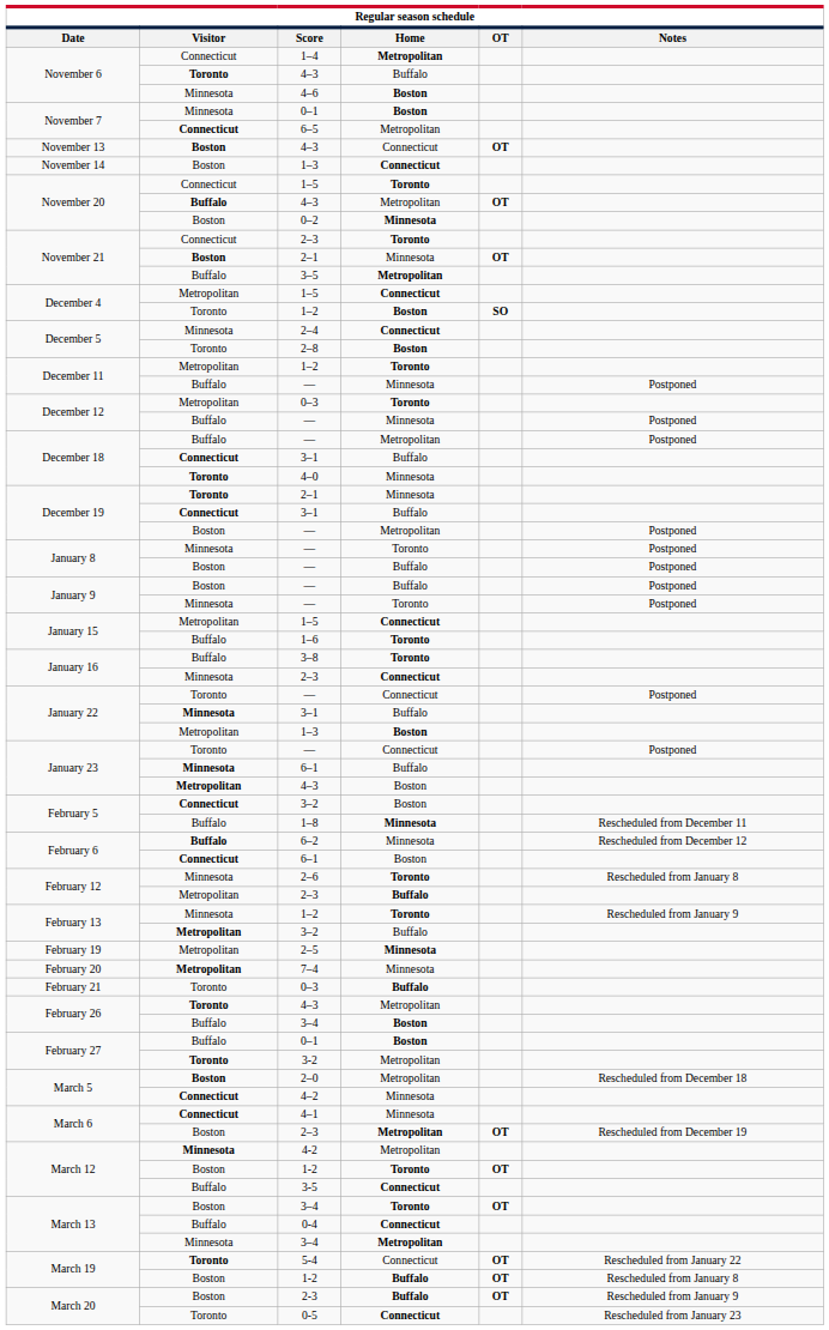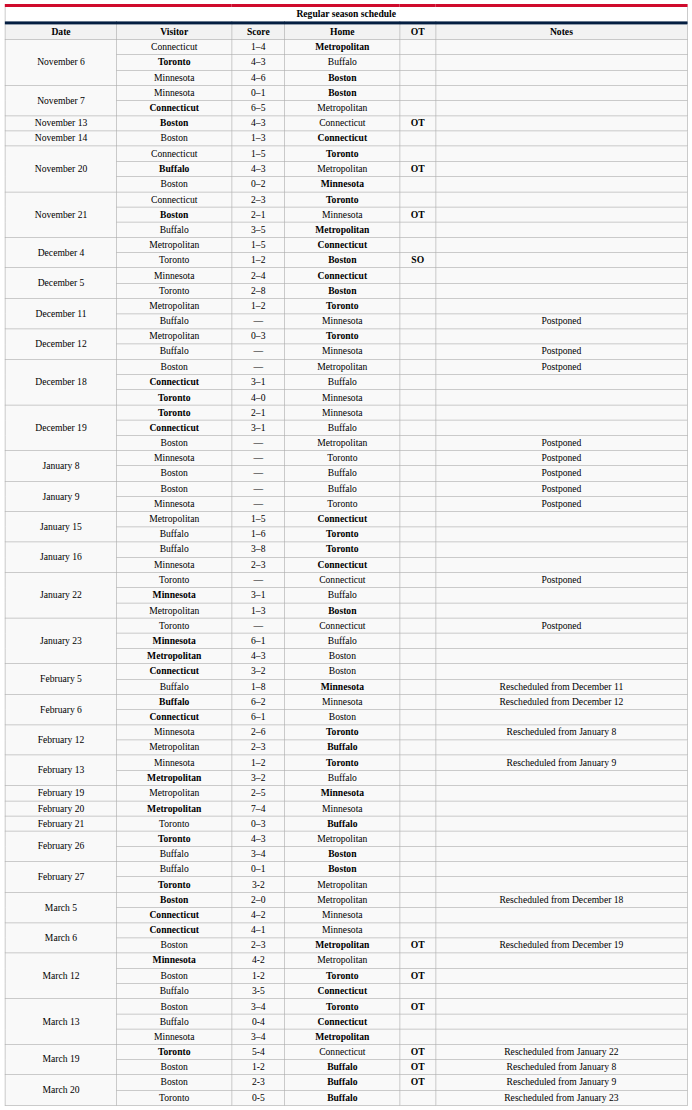December 18 / — | Visitor: Buffalo -> Boston
0-5 | Home: Connecticut -> Buffalo
